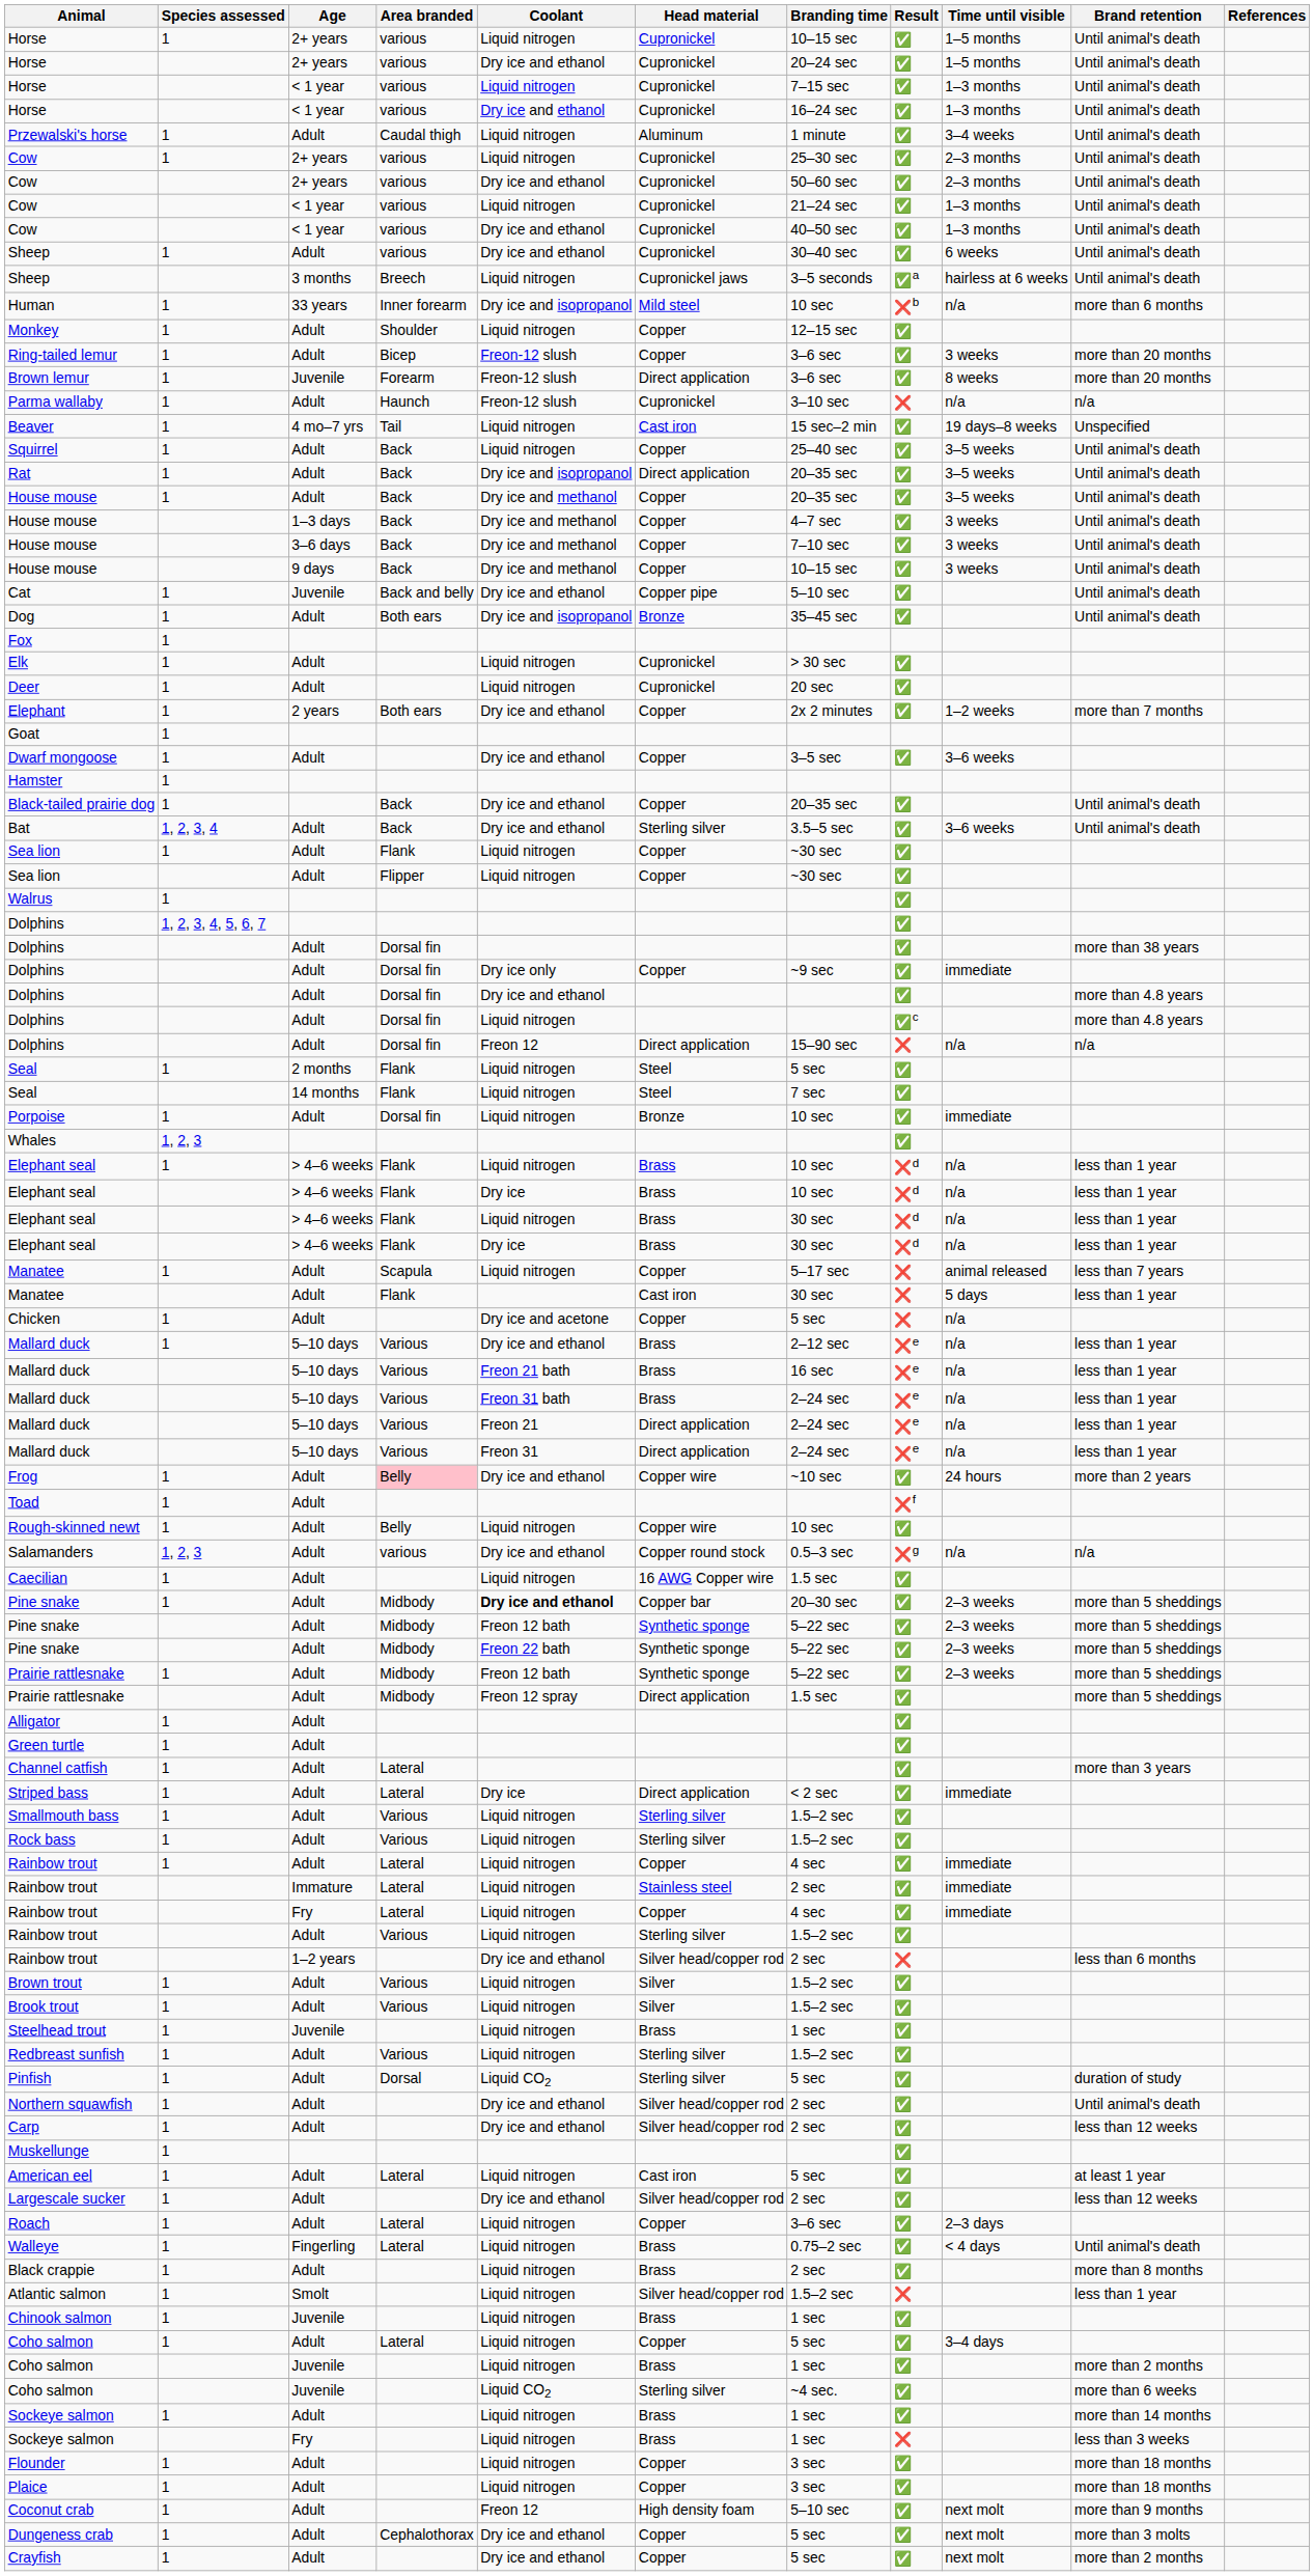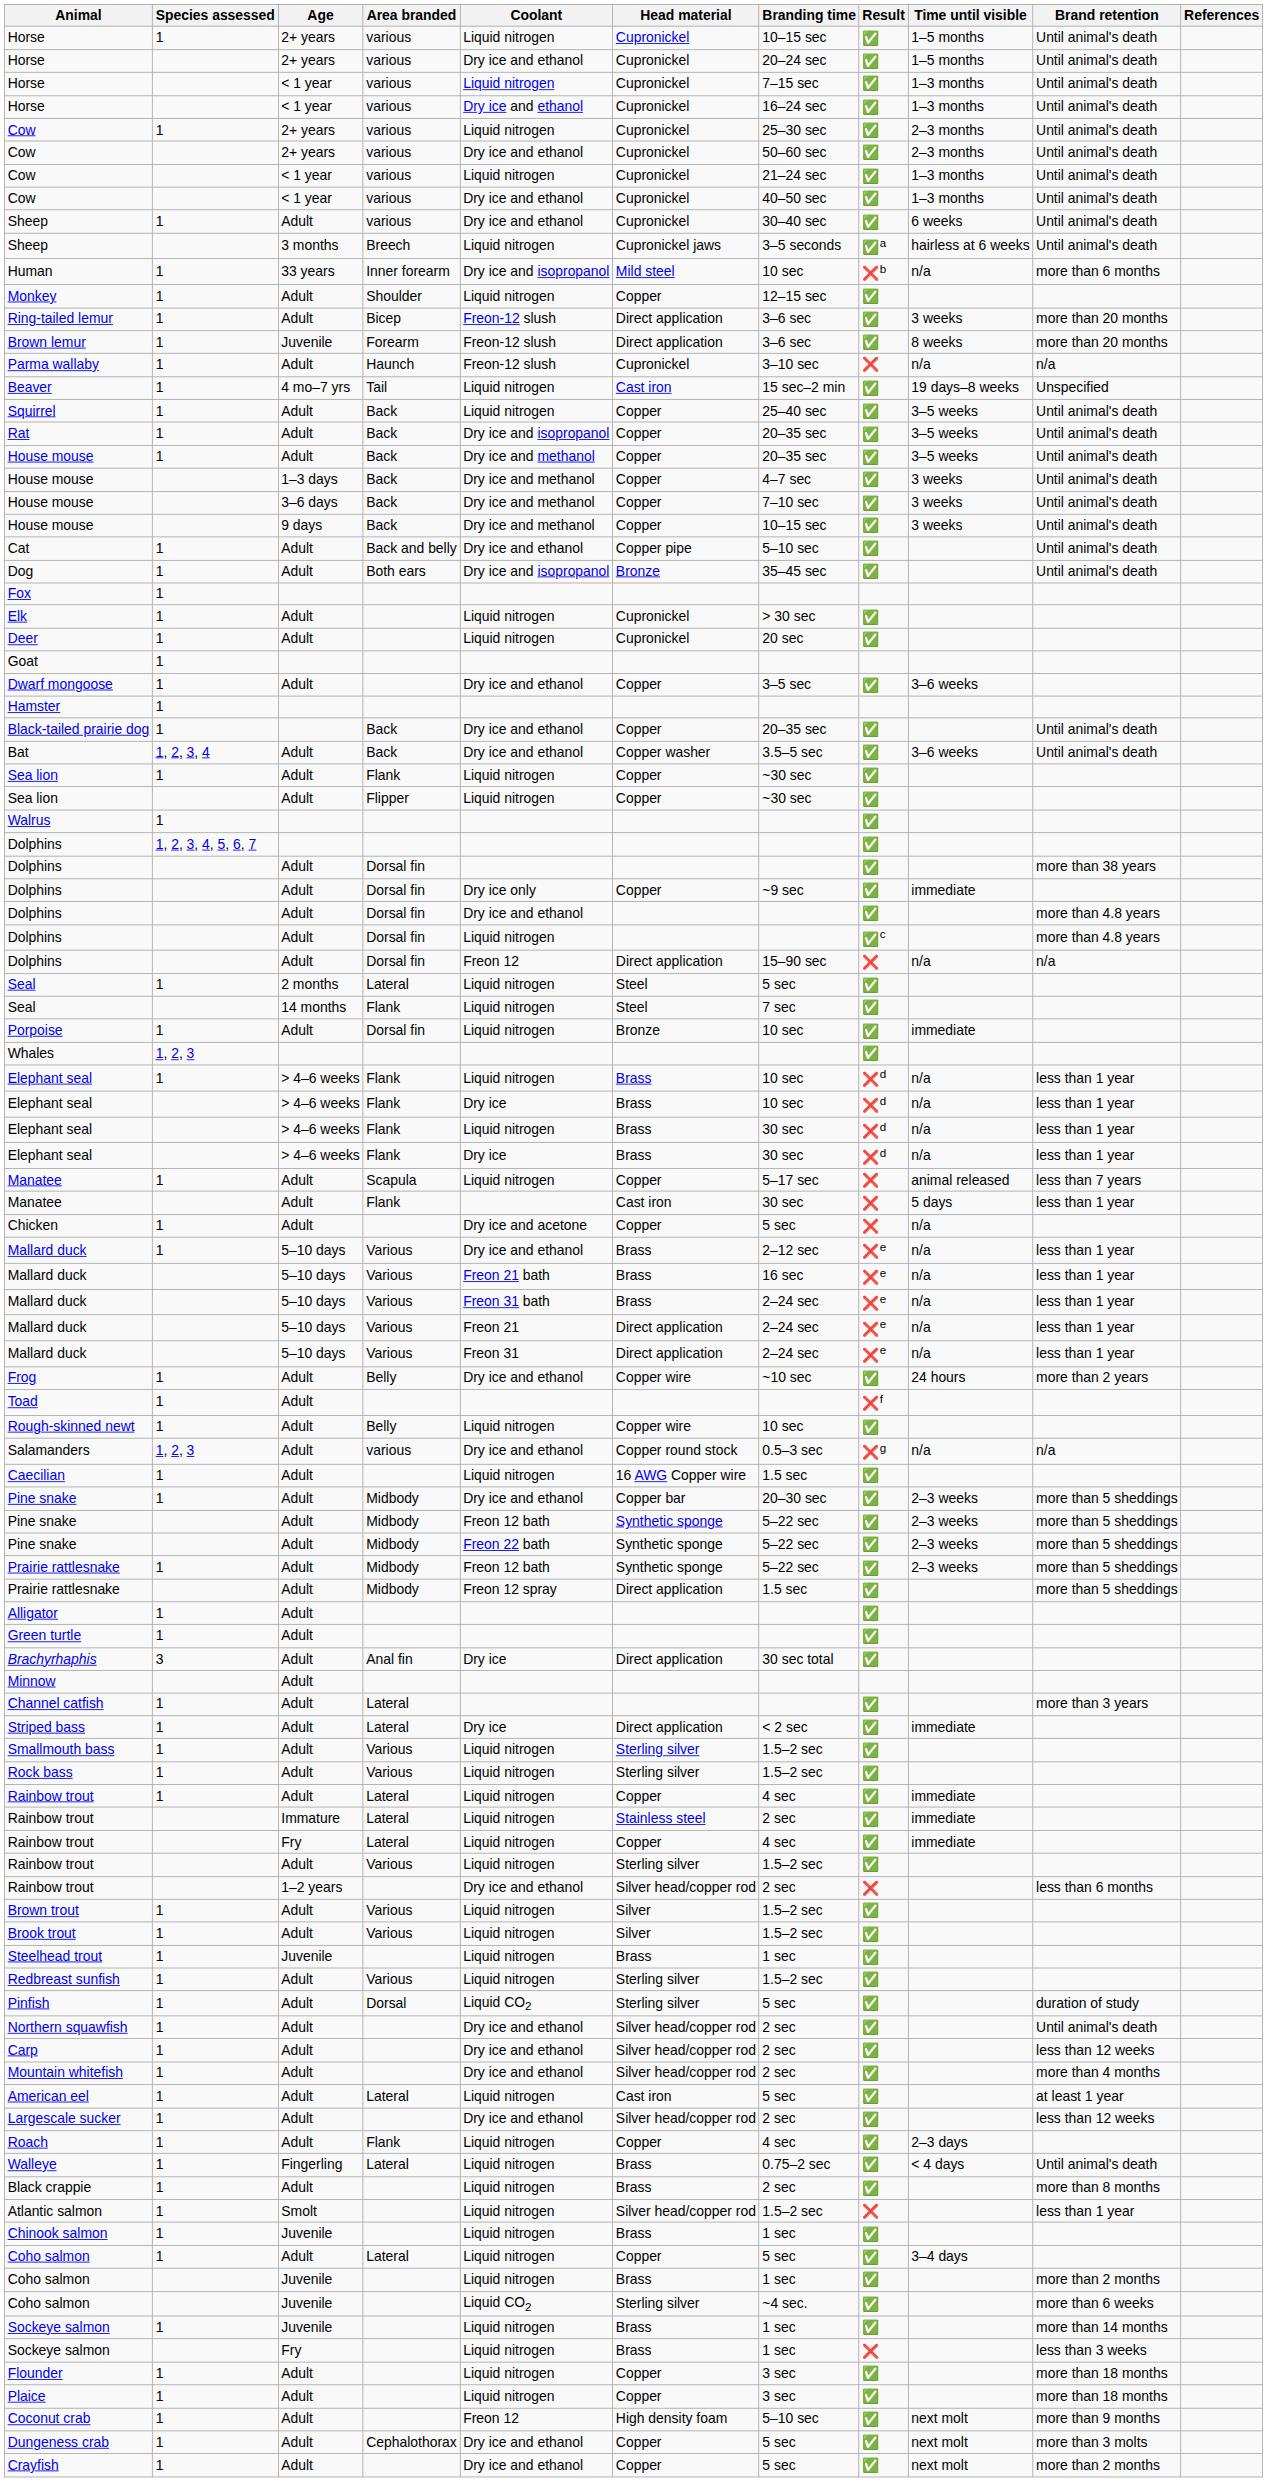- row: Przewalski's horse | 1 | Adult | Caudal thigh | Liquid nitrogen | Aluminum | 1 minute | ✅ | 3–4 weeks | Until animal's death
Ring-tailed lemur | Head material: Copper -> Direct application
Rat | Head material: Direct application -> Copper
Cat | Age: Juvenile -> Adult
- row: Elephant | 1 | 2 years | Both ears | Dry ice and ethanol | Copper | 2x 2 minutes | ✅ | 1–2 weeks | more than 7 months
Bat | Head material: Sterling silver -> Copper washer
Seal / 1 | Area branded: Flank -> Lateral
Frog | Area branded: pink background -> no background
Pine snake / 1 | Coolant: bold -> normal
+ row: Brachyrhaphis | 3 | Adult | Anal fin | Dry ice | Direct application | 30 sec total | ✅
+ row: Minnow | Adult
+ row: Mountain whitefish | 1 | Adult | Dry ice and ethanol | Silver head/copper rod | 2 sec | ✅ | more than 4 months
- row: Muskellunge | 1 | ✅
Roach | Area branded: Lateral -> Flank
Roach | Branding time: 3–6 sec -> 4 sec
Sockeye salmon / 1 | Age: Adult -> Juvenile
